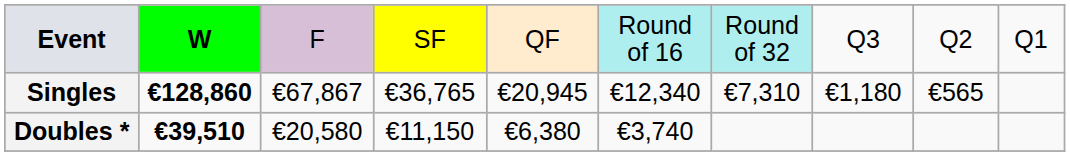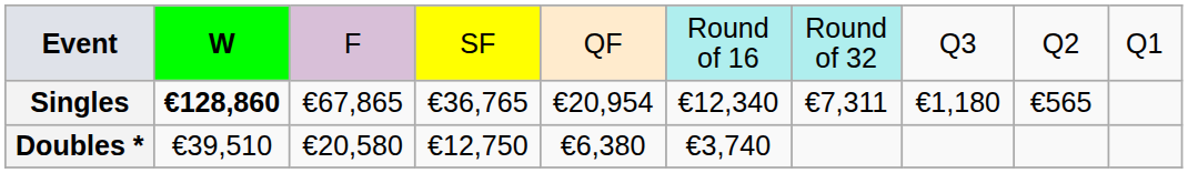Singles | column 3: €67,867 -> €67,865
Singles | column 5: €20,945 -> €20,954
Singles | column 7: €7,310 -> €7,311
Doubles * | column 2: bold -> normal
Doubles * | column 4: €11,150 -> €12,750
